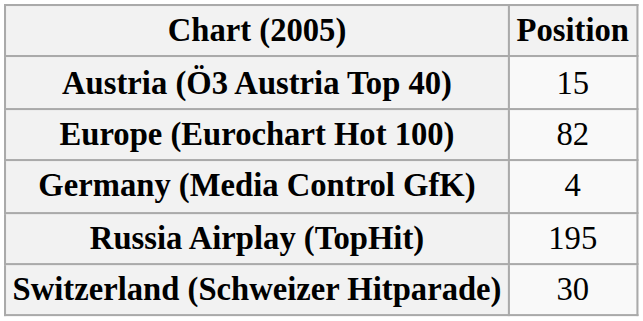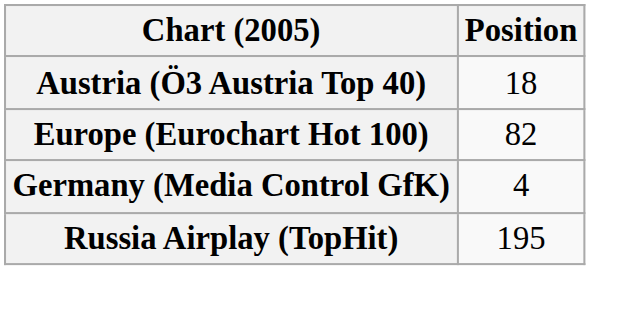Austria (Ö3 Austria Top 40) | Position: 15 -> 18
- row: Switzerland (Schweizer Hitparade) | 30
